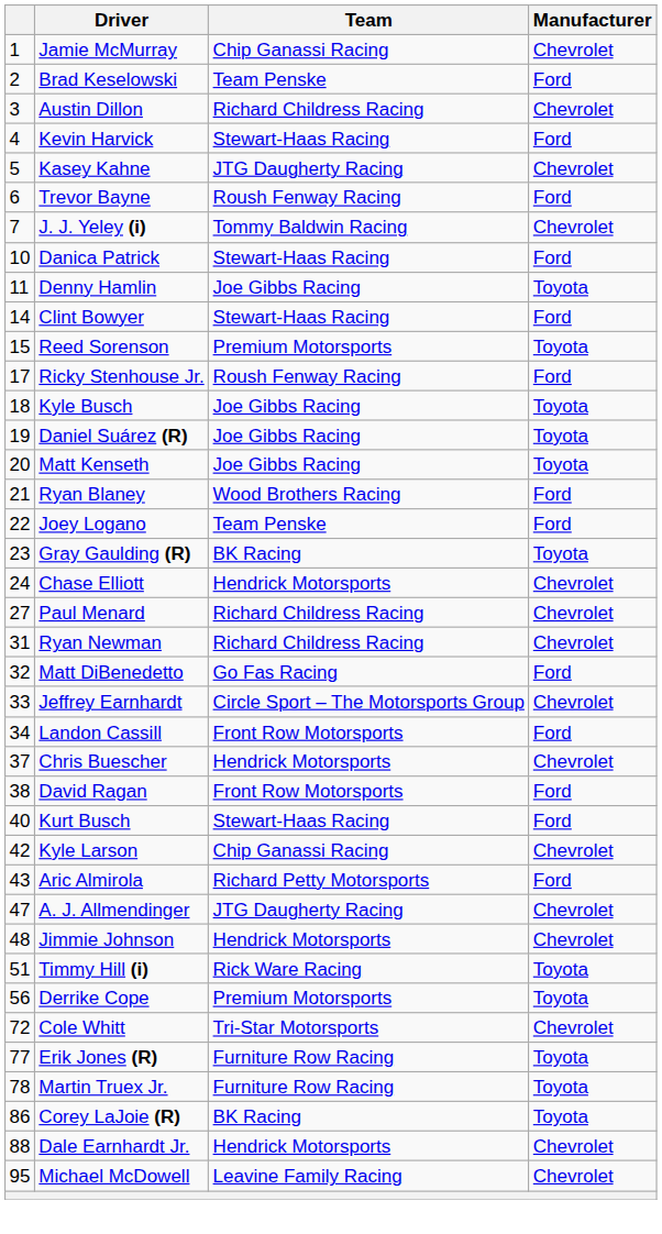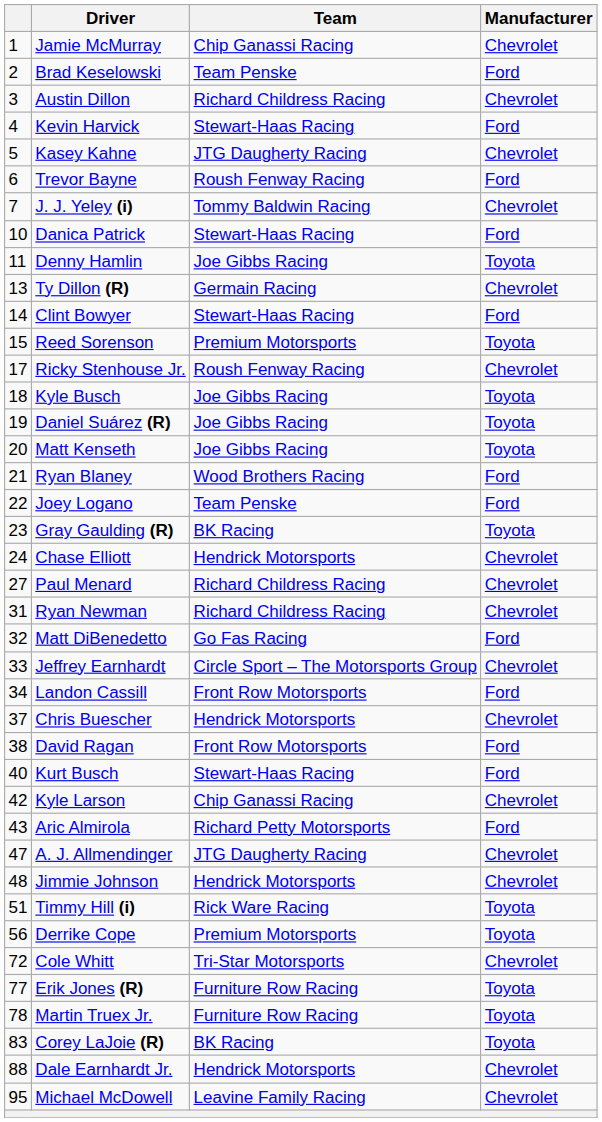+ row: 13 | Ty Dillon (R) | Germain Racing | Chevrolet
Ricky Stenhouse Jr. | Manufacturer: Ford -> Chevrolet
Corey LaJoie (R) | column 1: 86 -> 83
